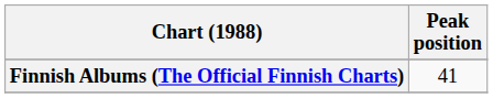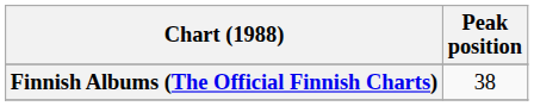Finnish Albums (The Official Finnish Charts) | Peak position: 41 -> 38
